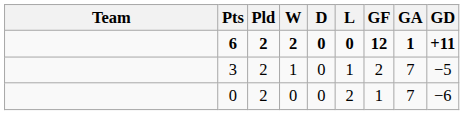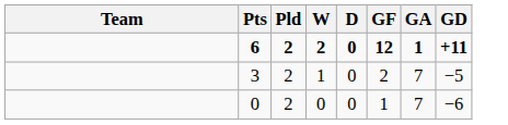- column: L | 0 | 1 | 2
